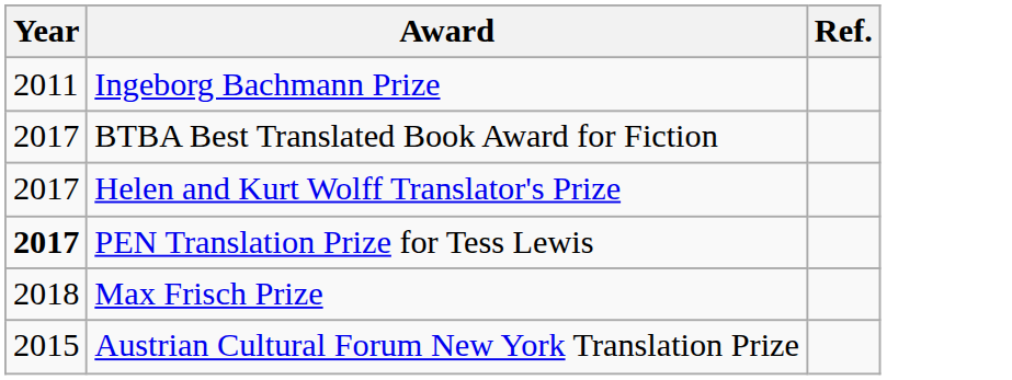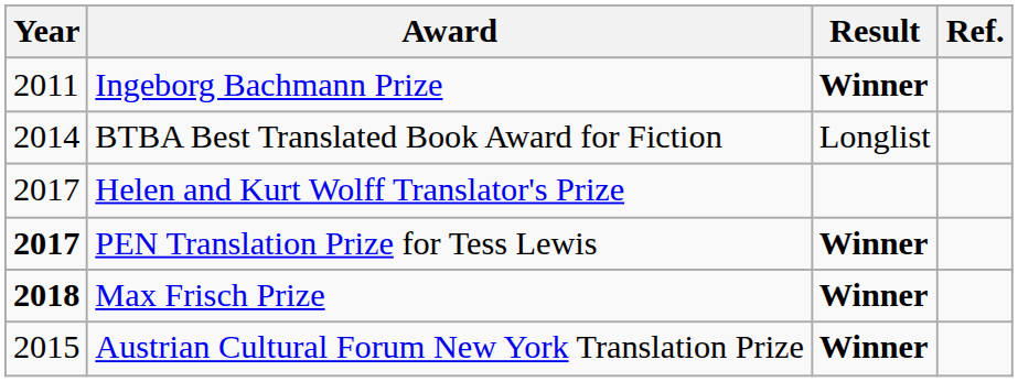+ column: Result | Winner | Longlist | Winner | Winner | Winner
BTBA Best Translated Book Award for Fiction | Year: 2017 -> 2014
Max Frisch Prize | Year: normal -> bold
